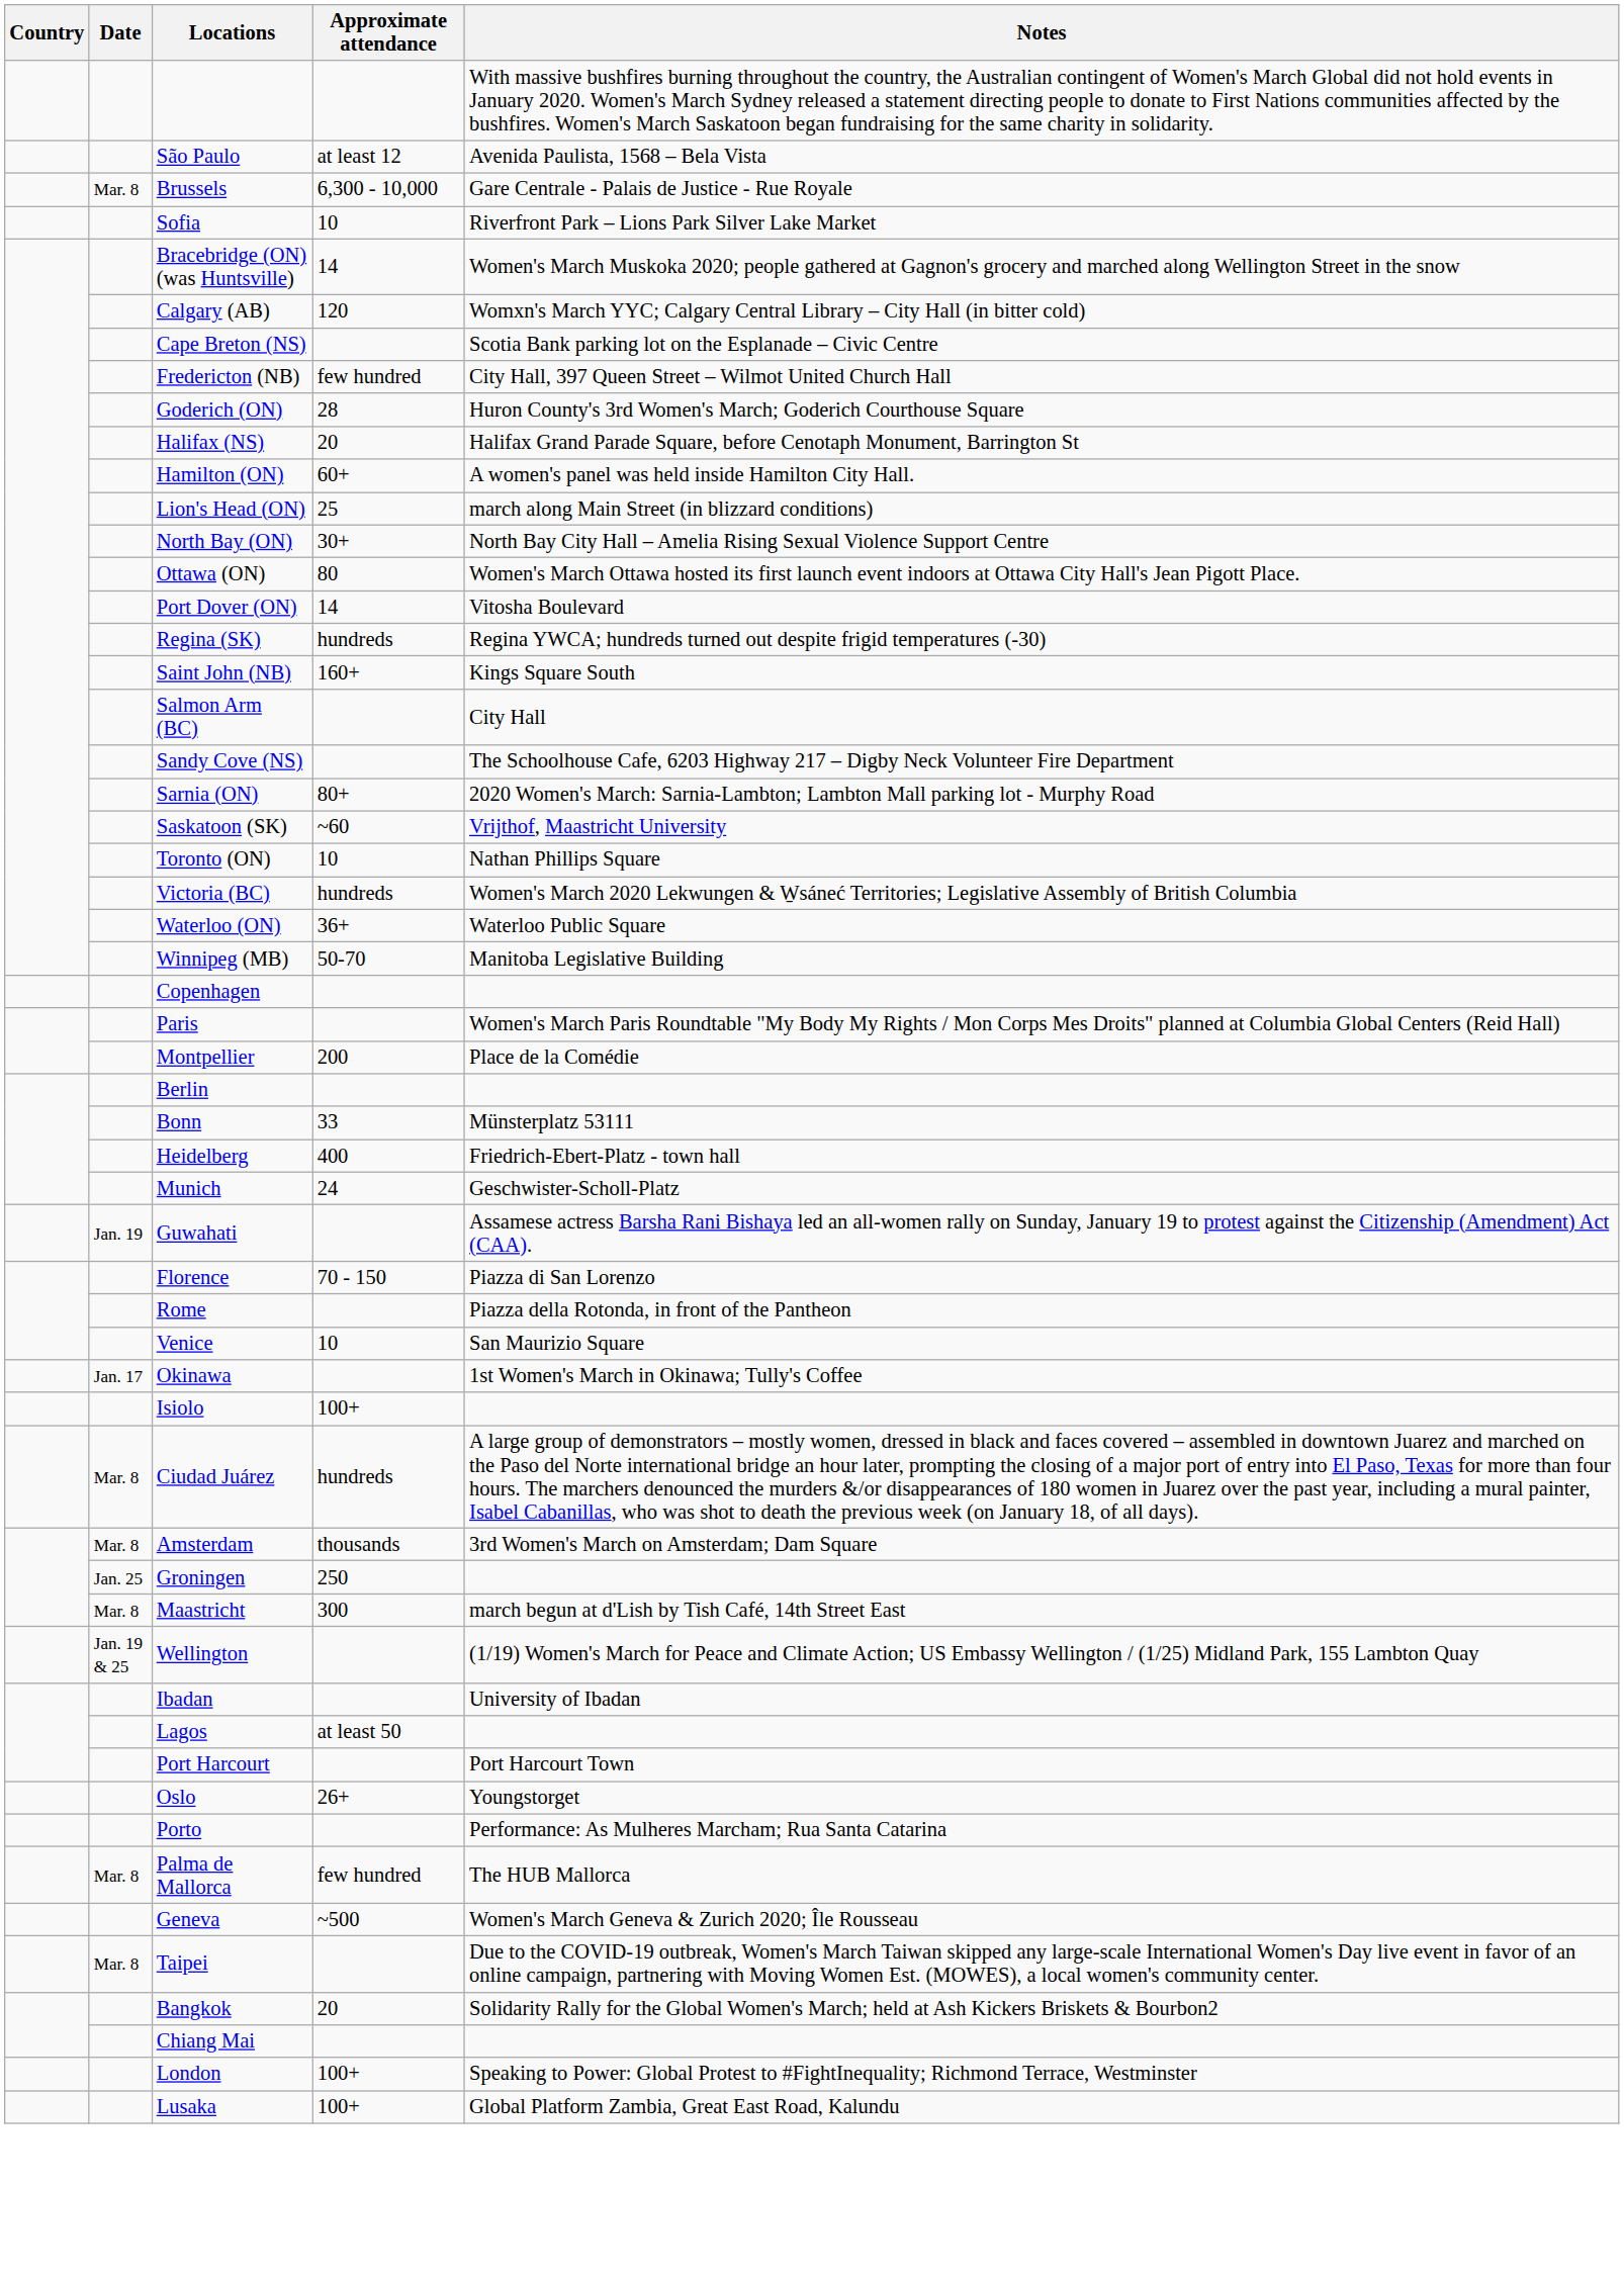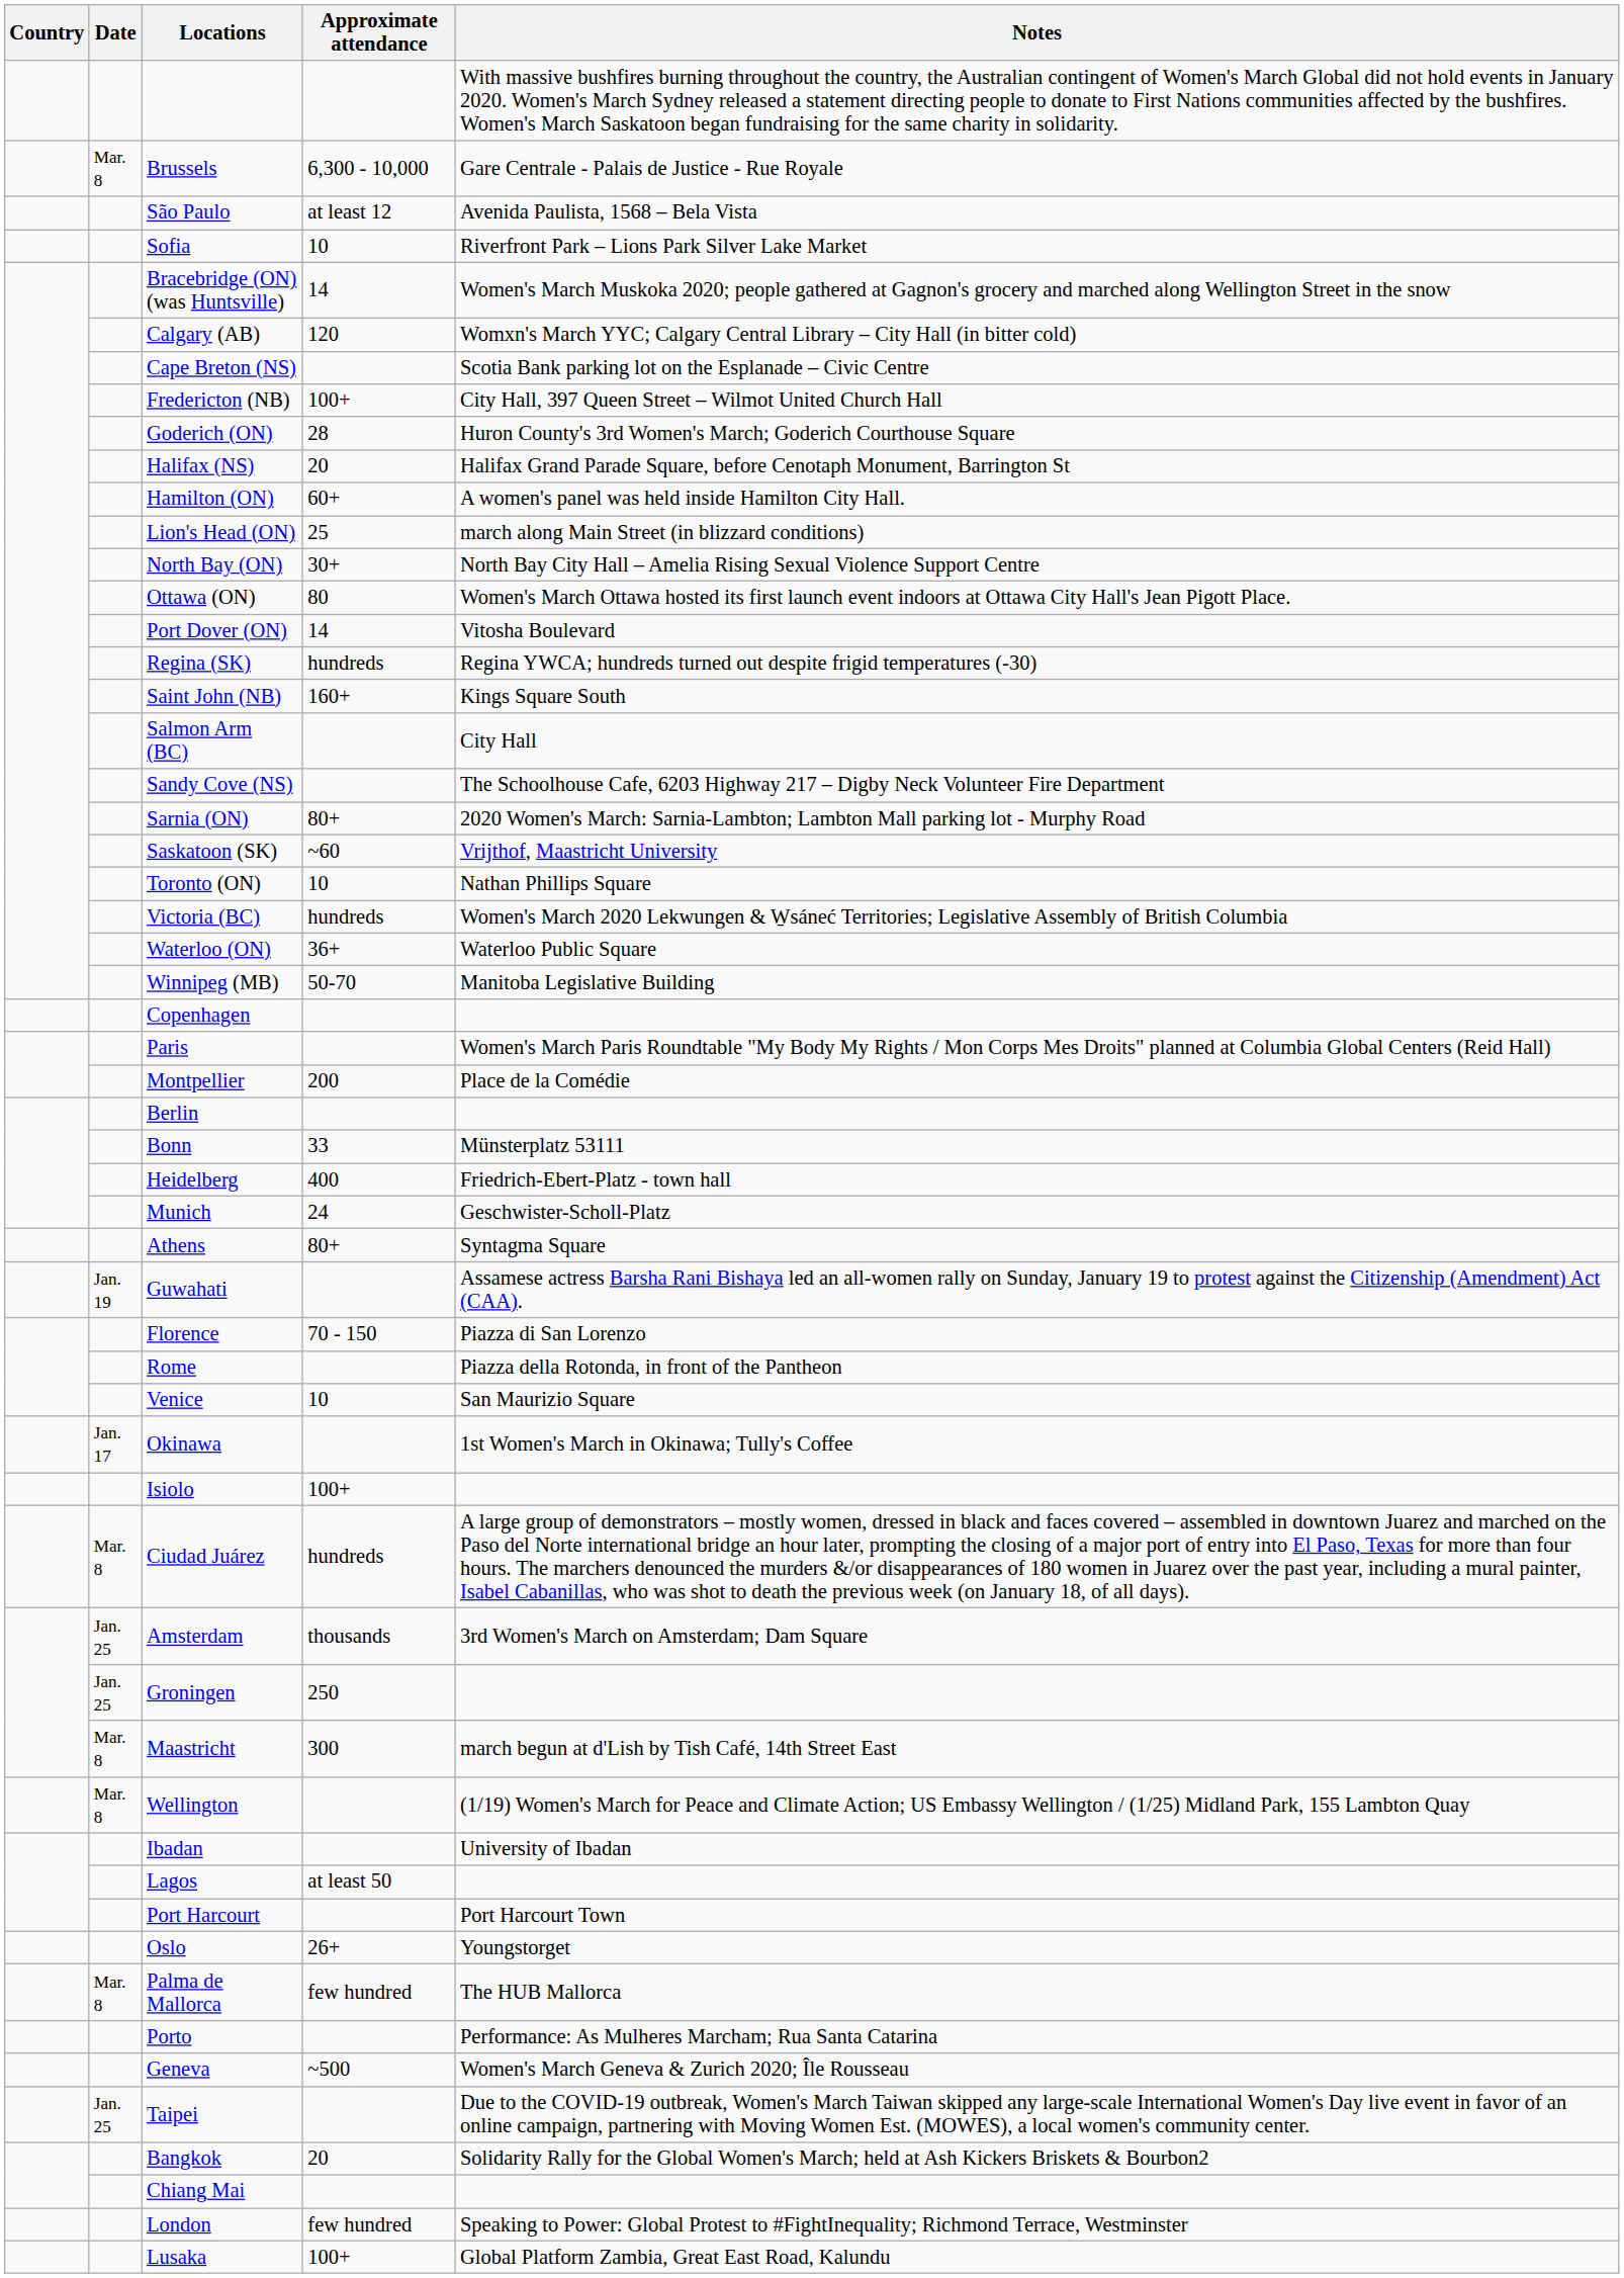rows swapped: Brussels <-> São Paulo
Fredericton (NB) | Approximate attendance: few hundred -> 100+
+ row: Athens | 80+ | Syntagma Square
Amsterdam | Date: Mar. 8 -> Jan. 25
Wellington | Date: Jan. 19 & 25 -> Mar. 8
rows swapped: Porto <-> Palma de Mallorca
Taipei | Date: Mar. 8 -> Jan. 25
London | Approximate attendance: 100+ -> few hundred
